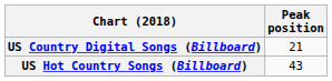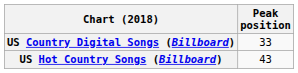US Country Digital Songs (Billboard) | Peak position: 21 -> 33
